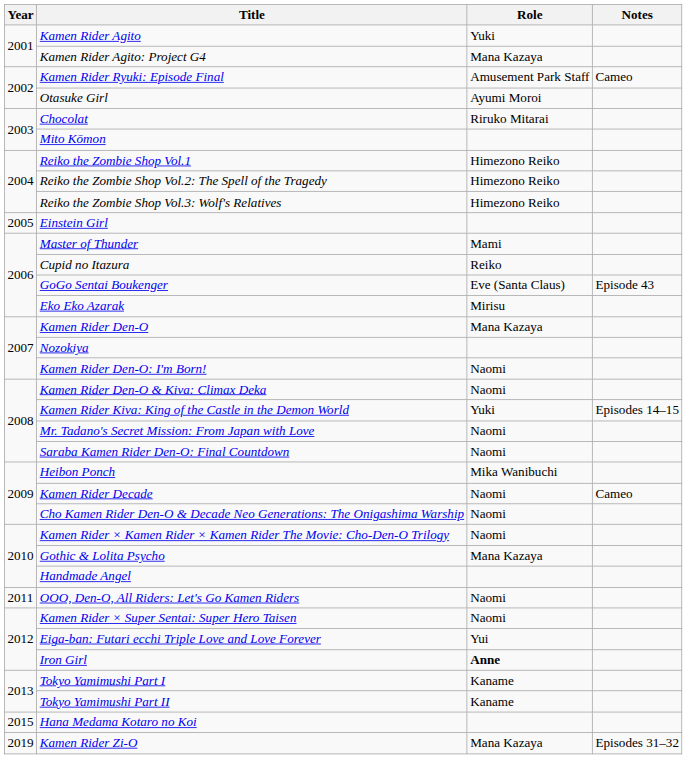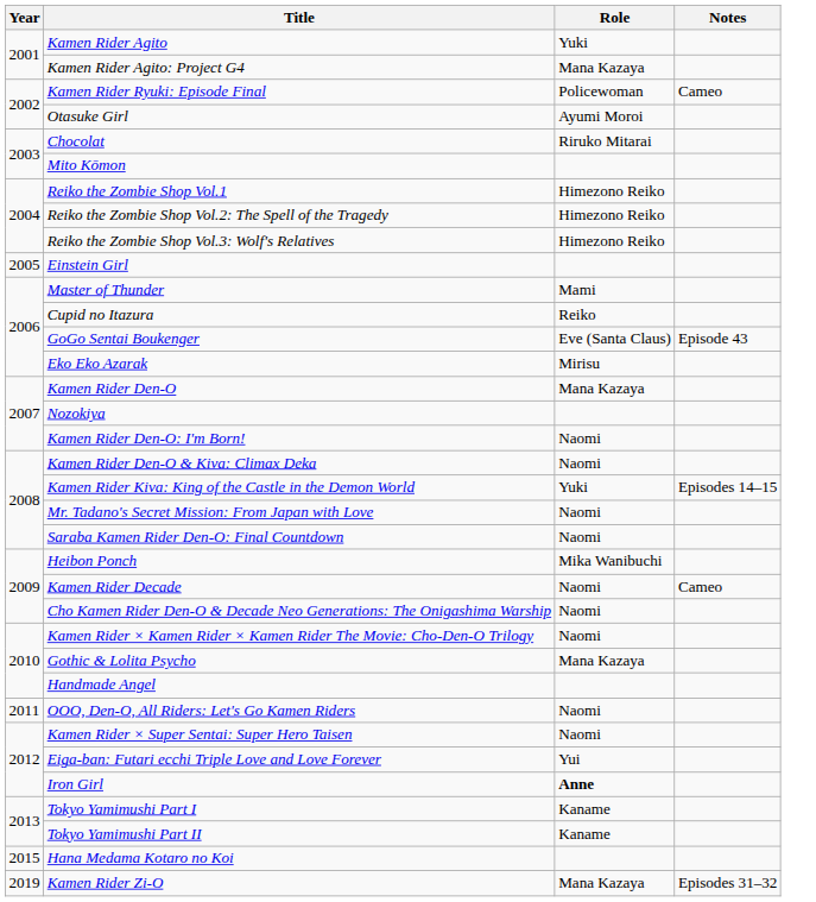Kamen Rider Ryuki: Episode Final | Role: Amusement Park Staff -> Policewoman
